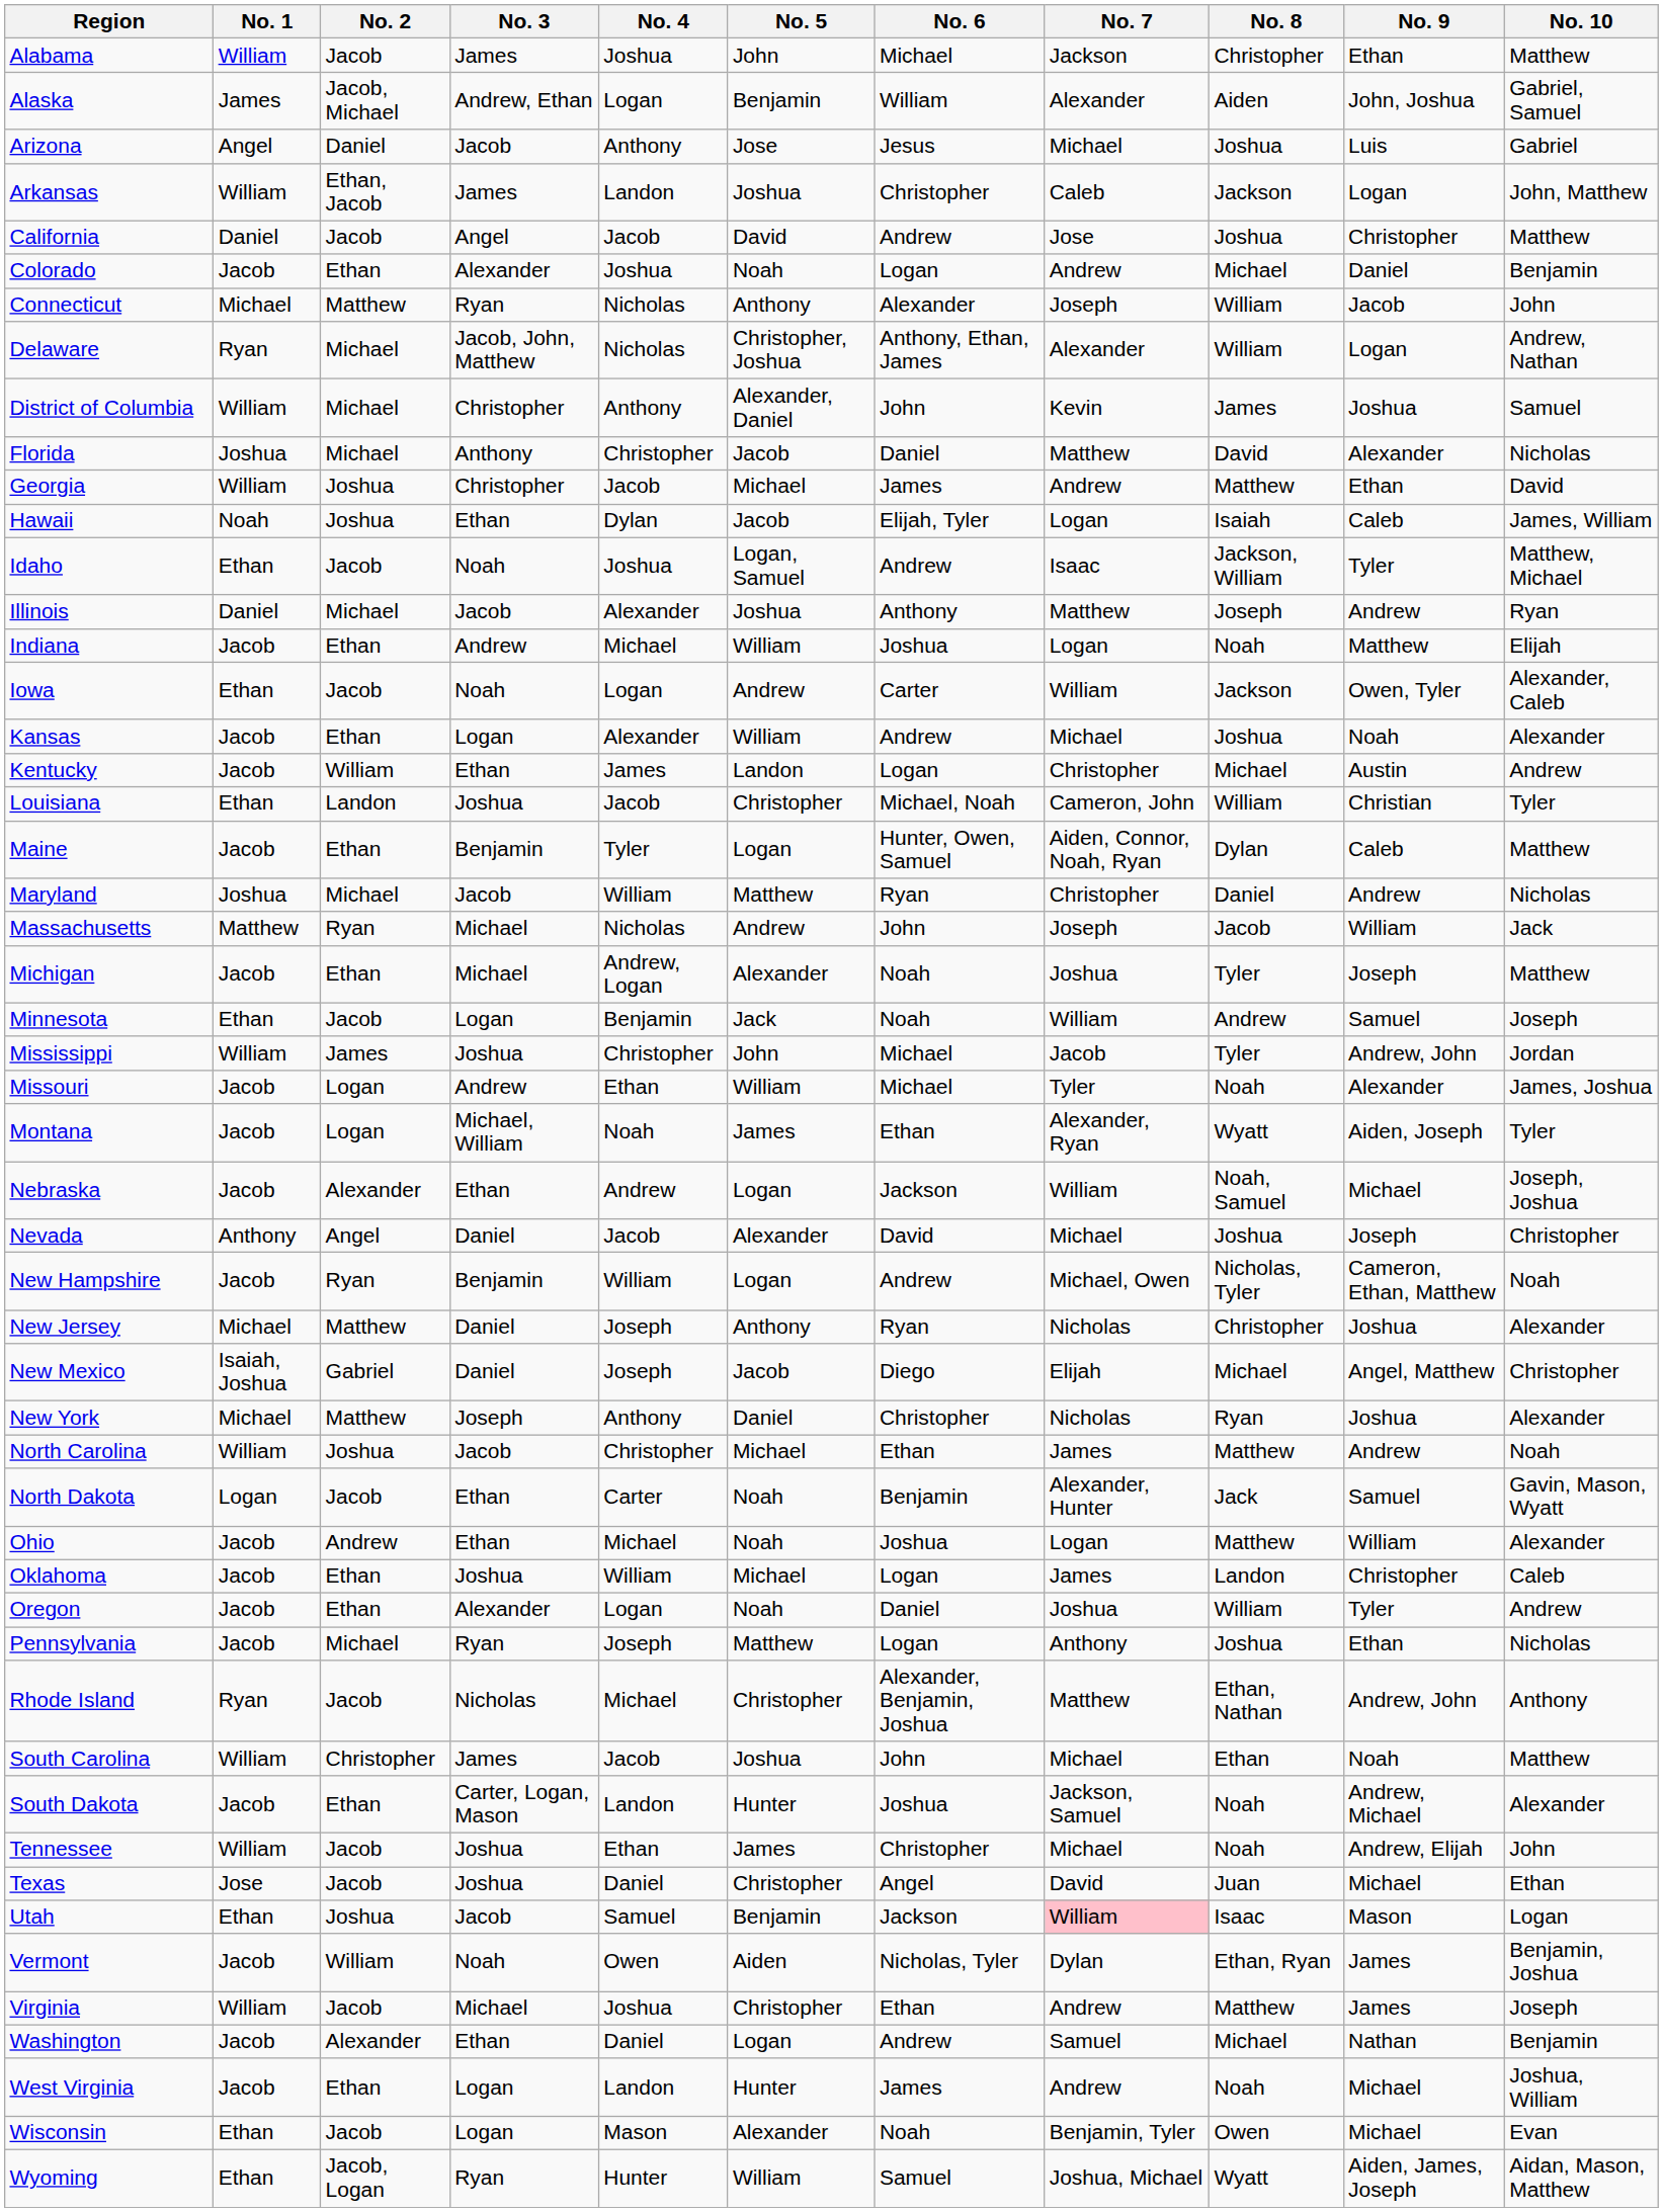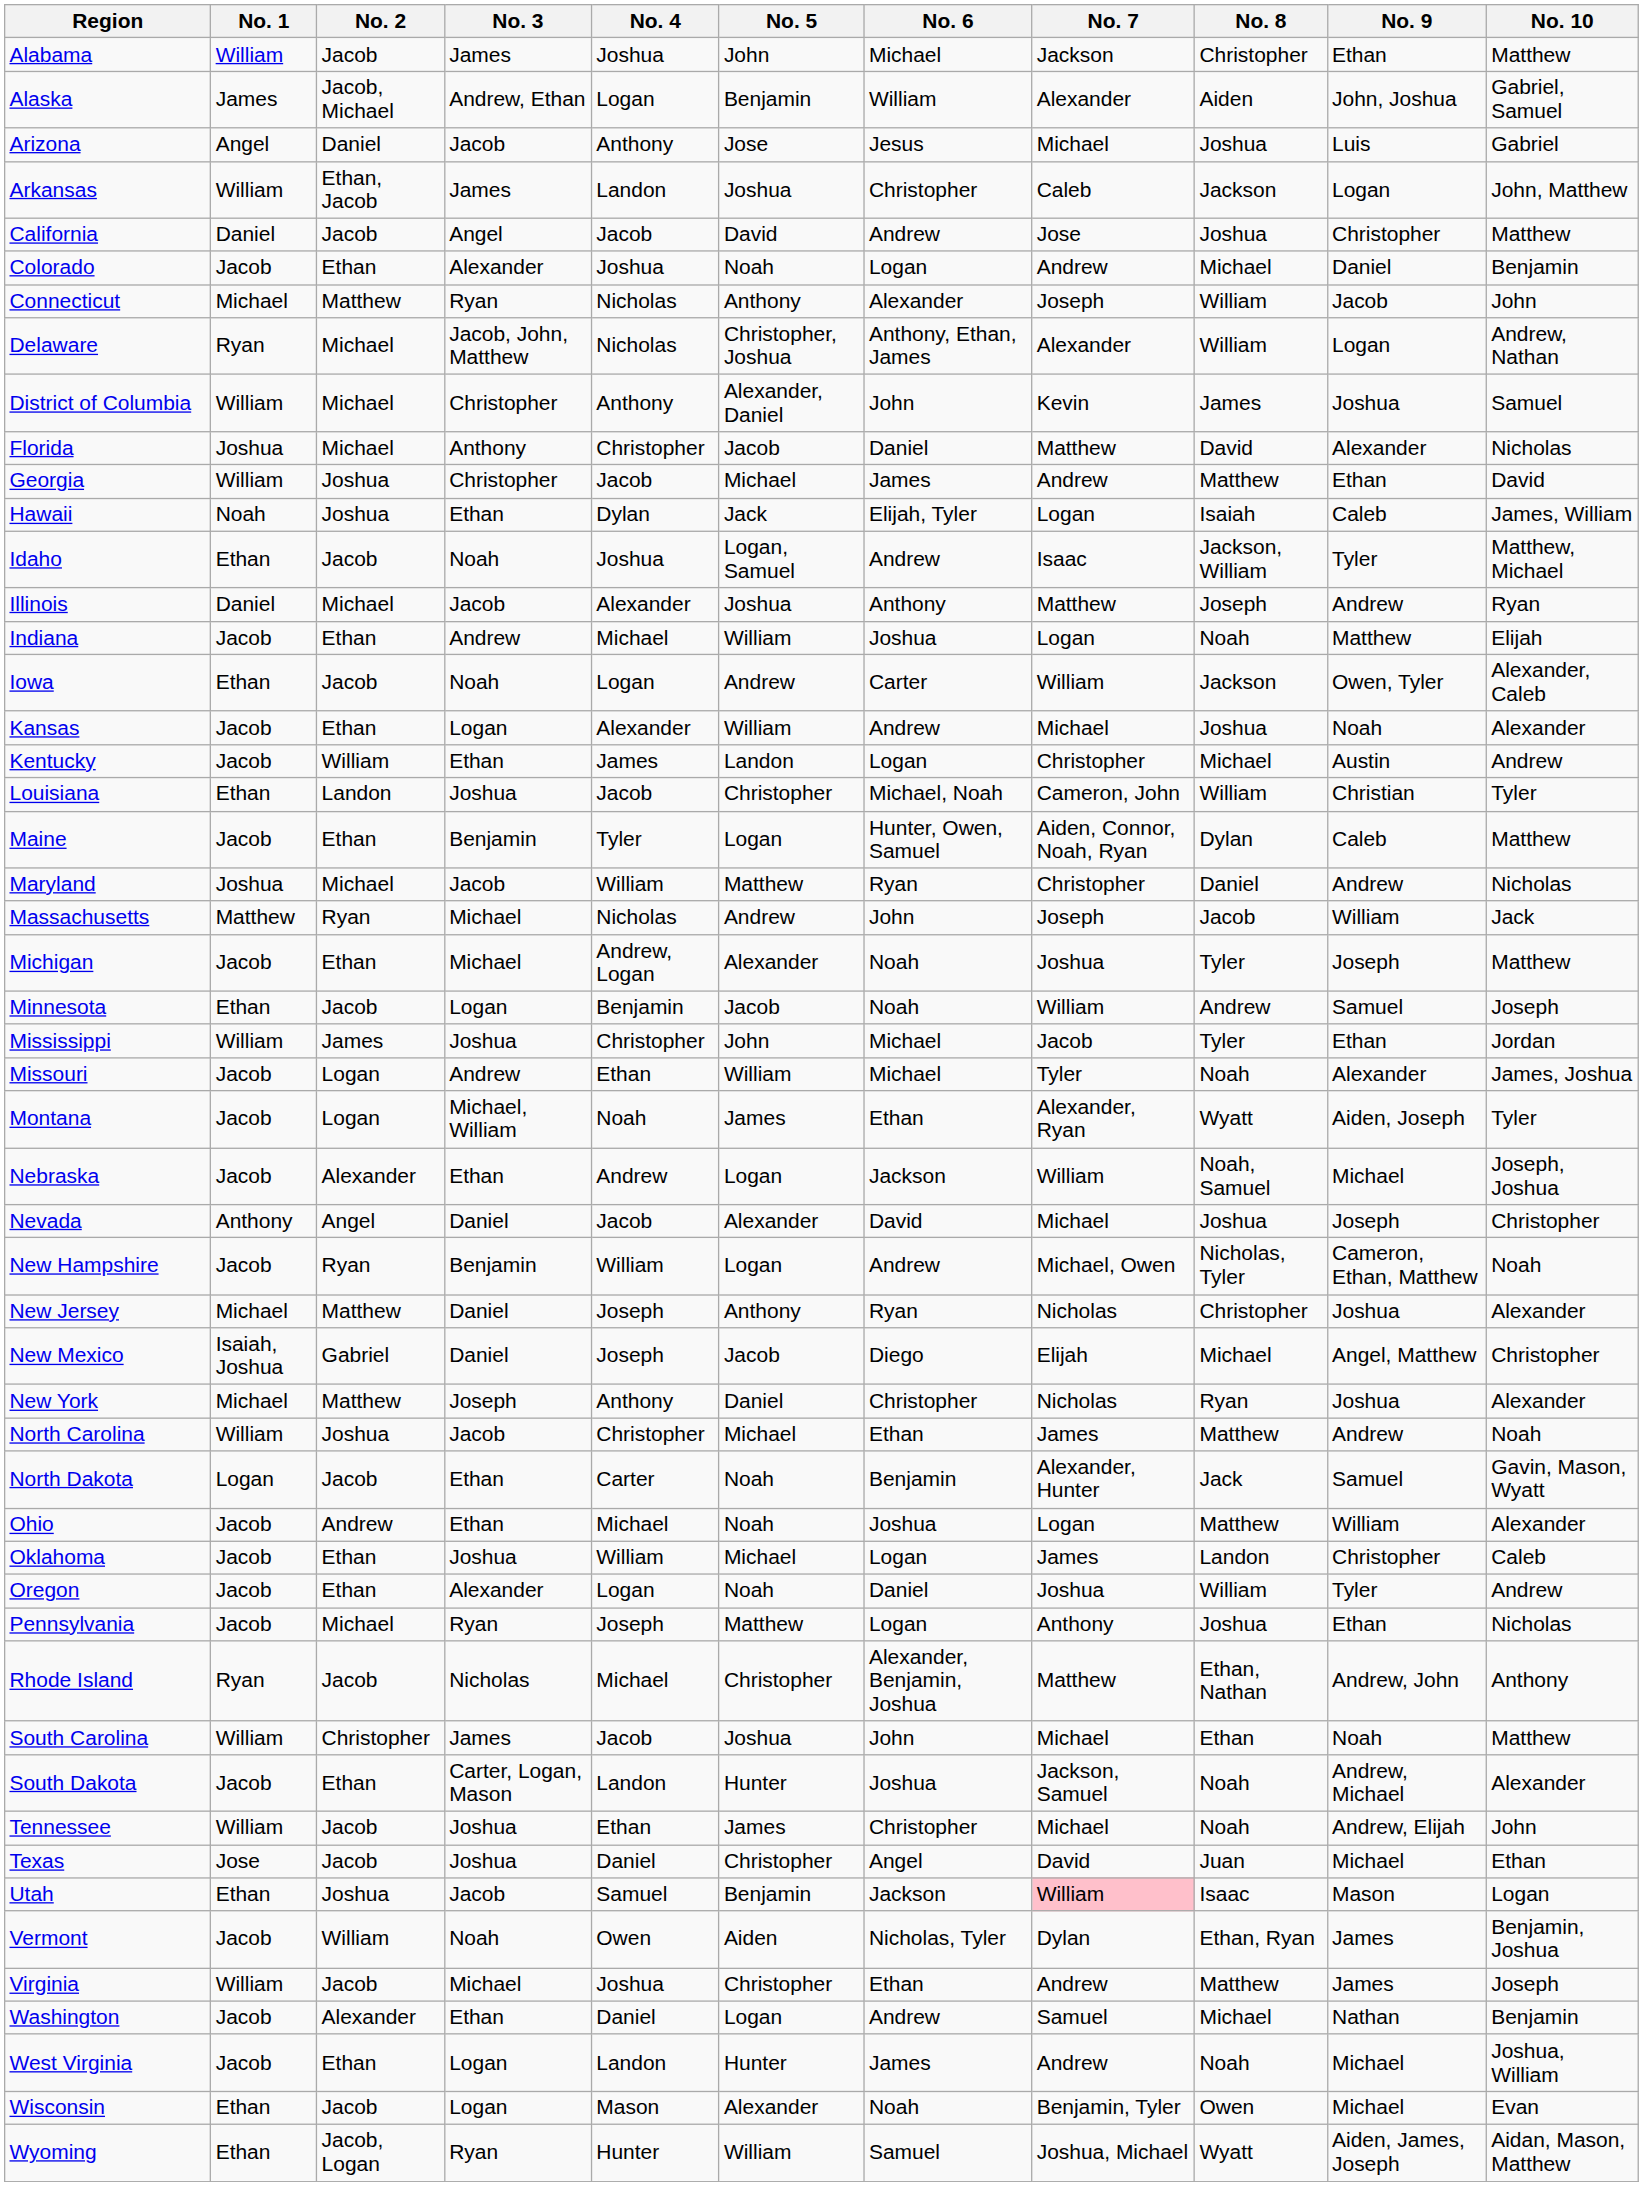Hawaii | No. 5: Jacob -> Jack
Minnesota | No. 5: Jack -> Jacob
Mississippi | No. 9: Andrew, John -> Ethan
